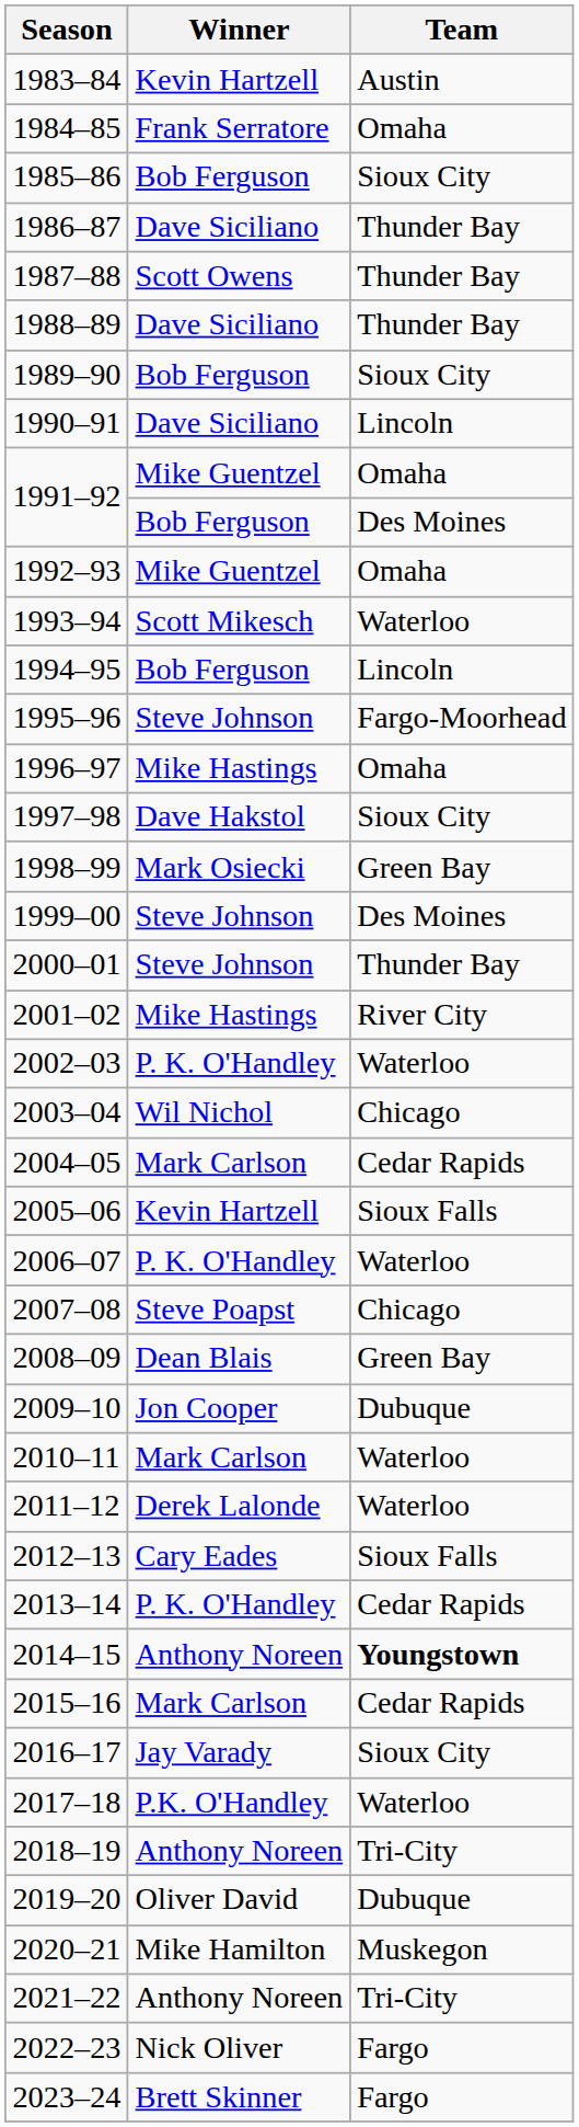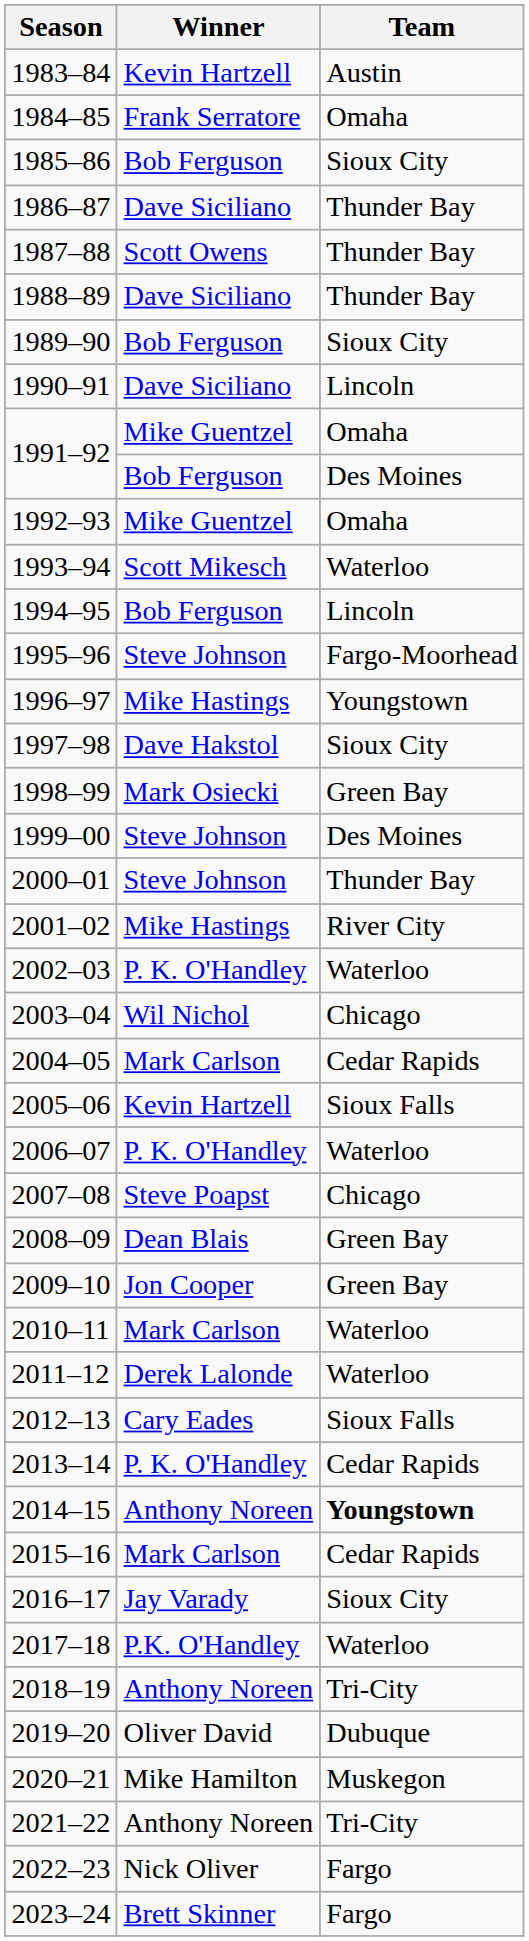1996–97 | Team: Omaha -> Youngstown
2009–10 | Team: Dubuque -> Green Bay
